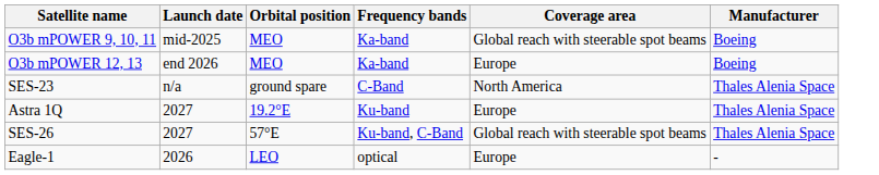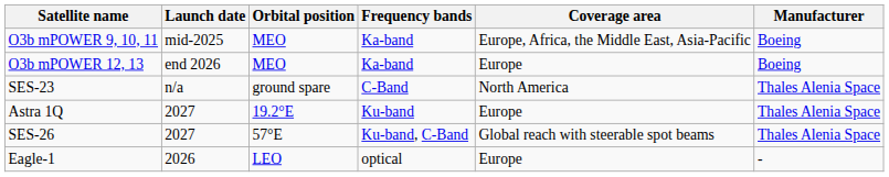O3b mPOWER 9, 10, 11 | Coverage area: Global reach with steerable spot beams -> Europe, Africa, the Middle East, Asia-Pacific
